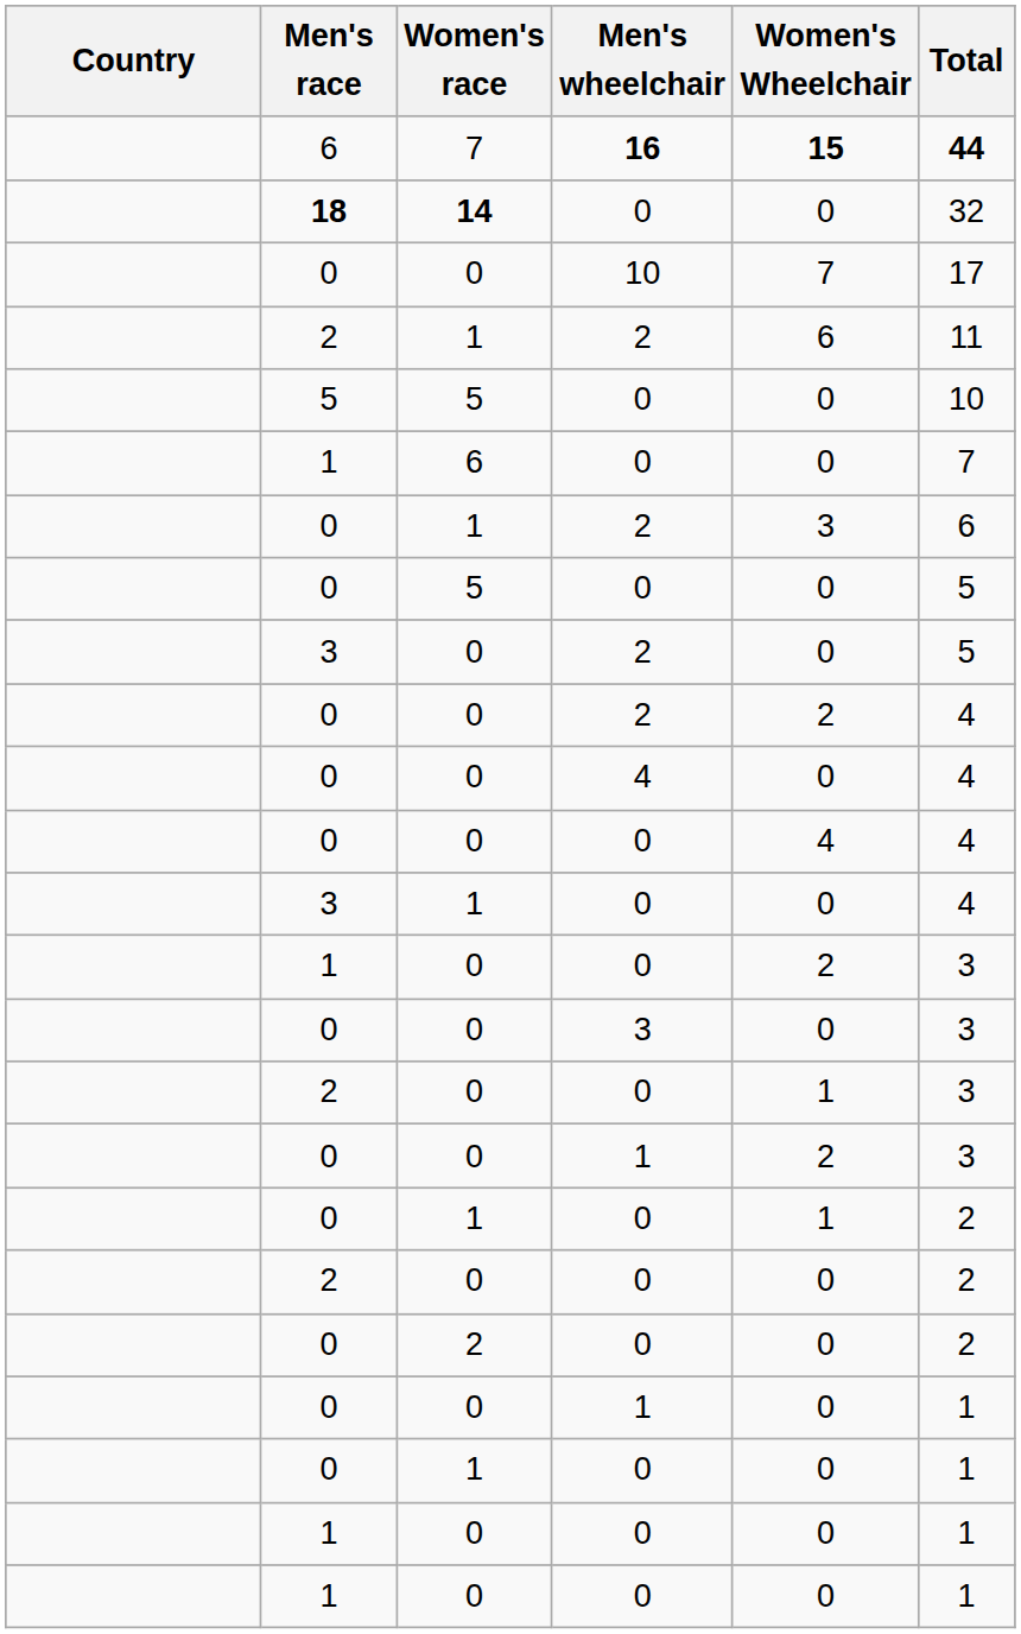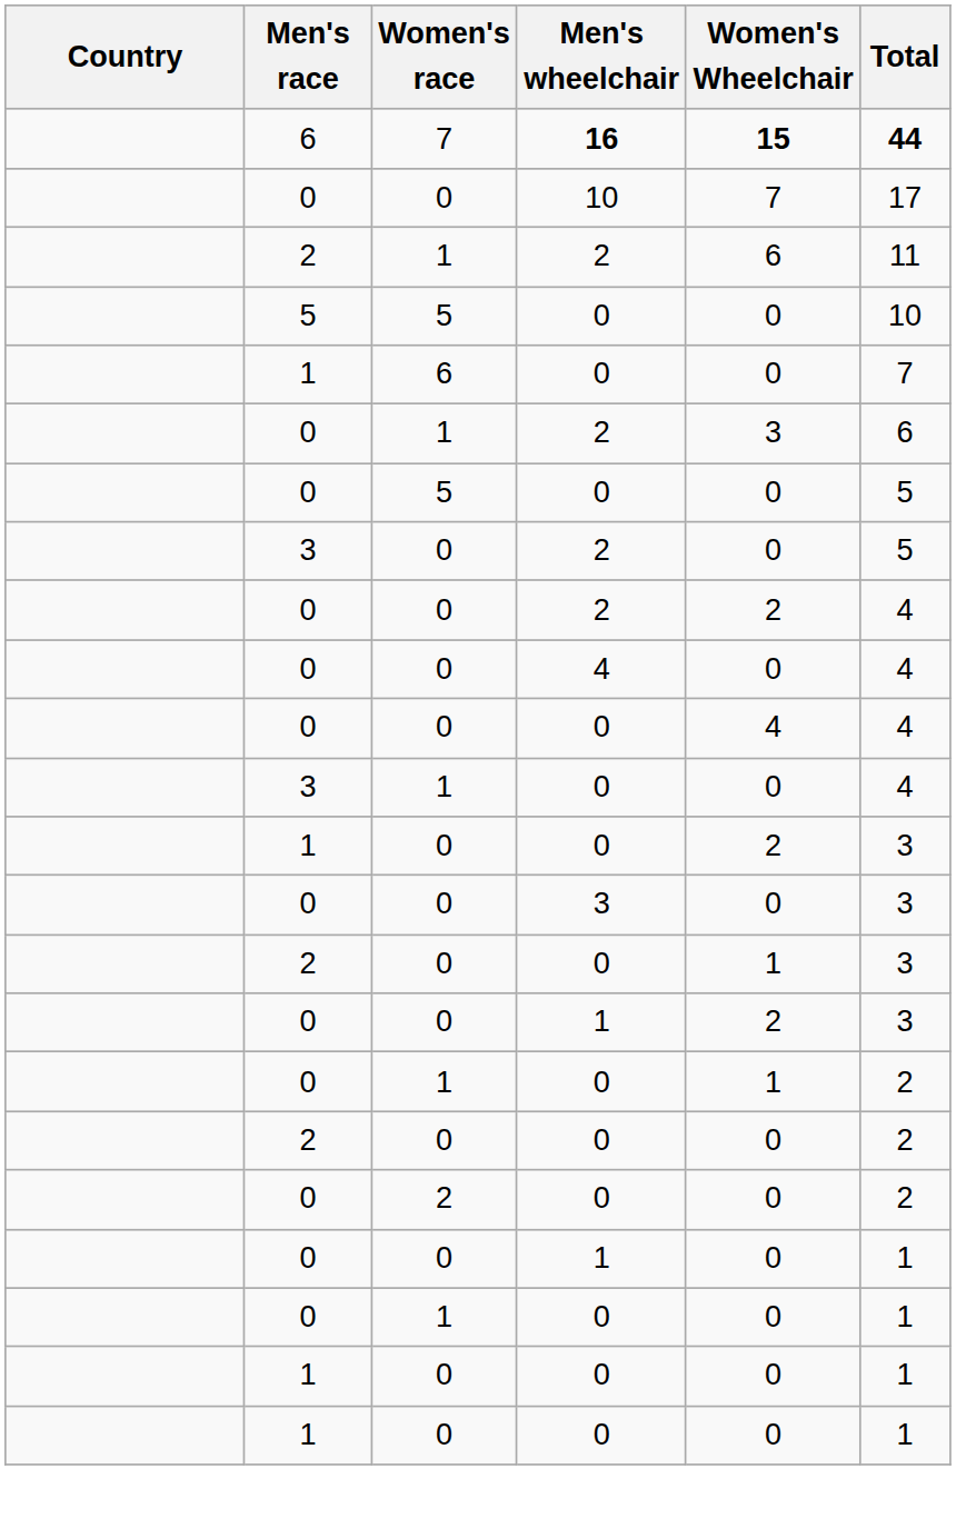- row: 18 | 14 | 0 | 0 | 32
